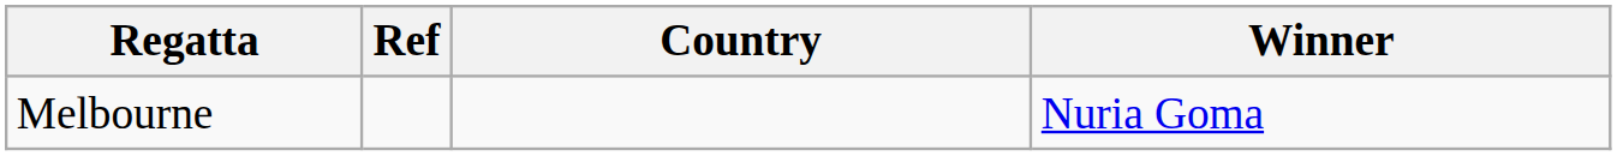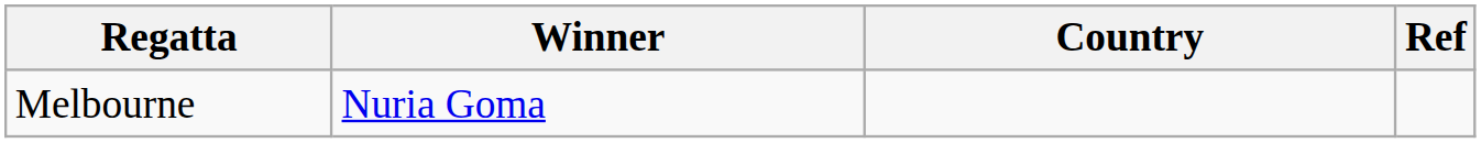columns swapped: Winner <-> Ref
